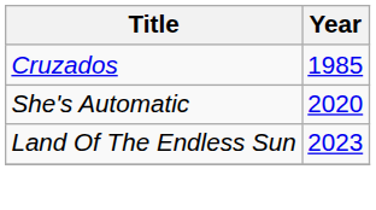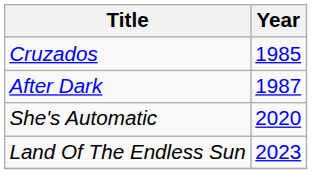+ row: After Dark | 1987
